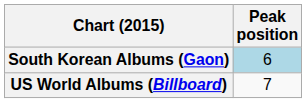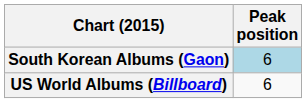US World Albums (Billboard) | Peak position: 7 -> 6
